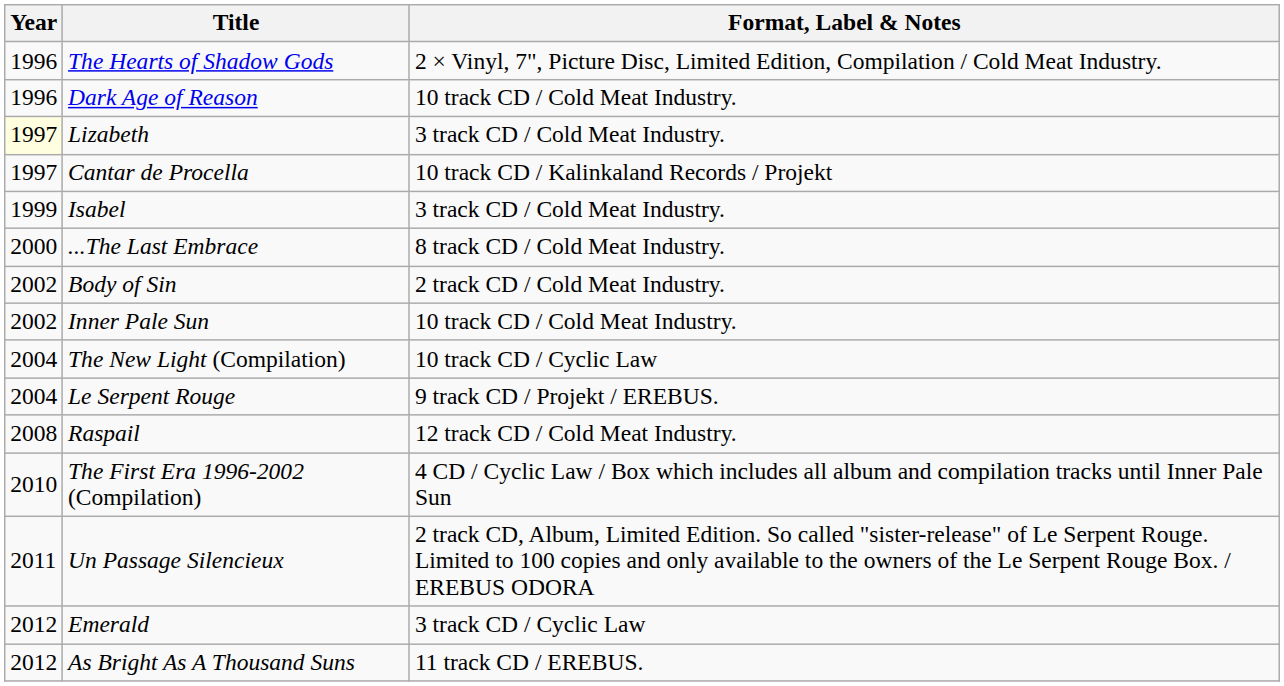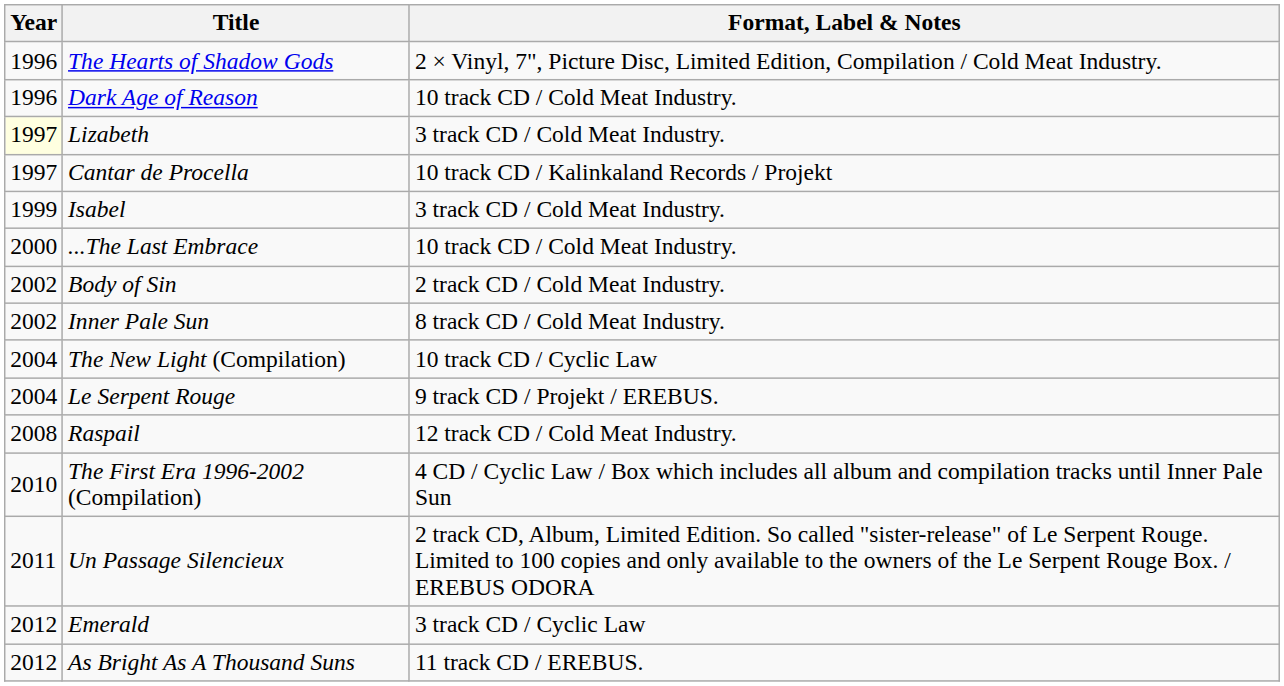...The Last Embrace | Format, Label & Notes: 8 track CD / Cold Meat Industry. -> 10 track CD / Cold Meat Industry.
Inner Pale Sun | Format, Label & Notes: 10 track CD / Cold Meat Industry. -> 8 track CD / Cold Meat Industry.
